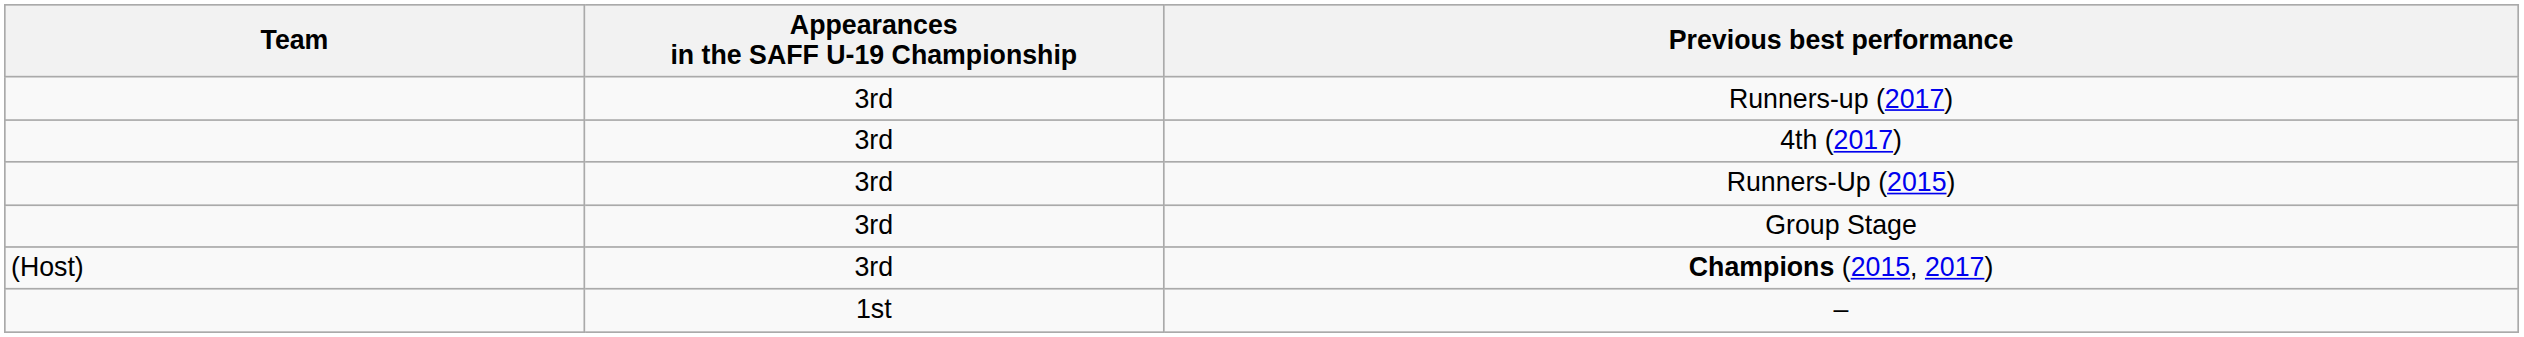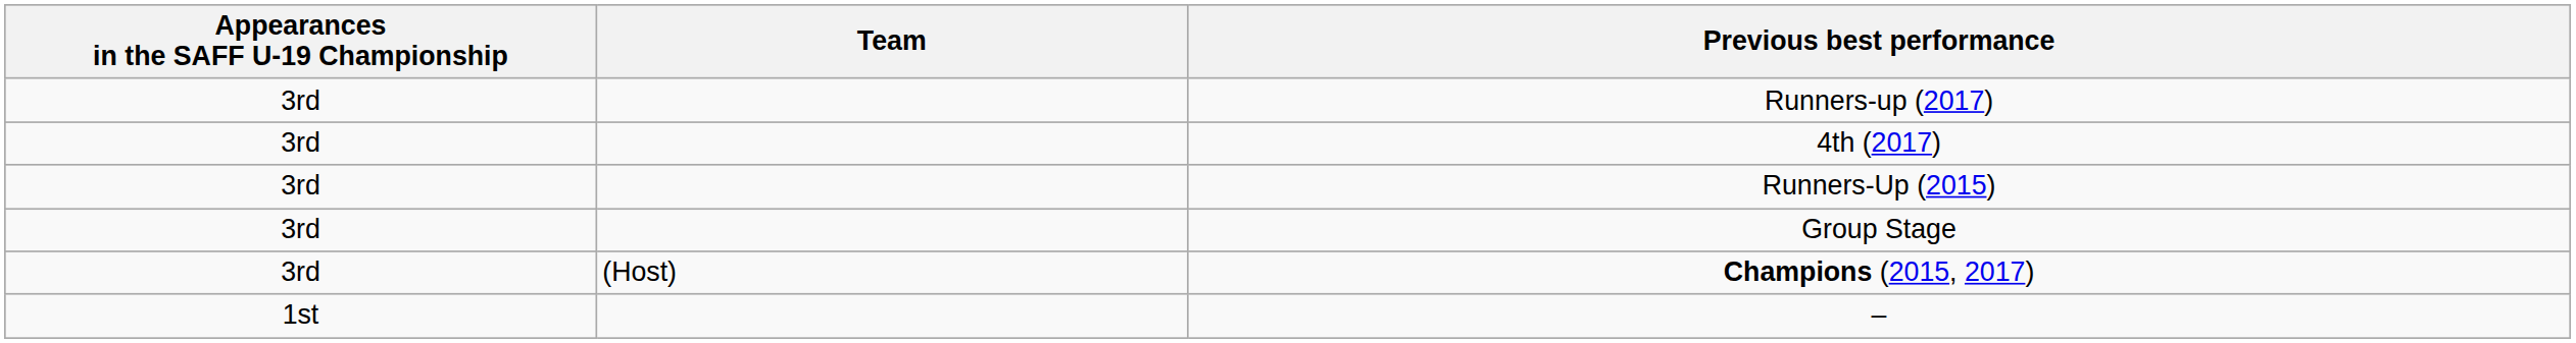columns swapped: Team <-> Appearances in the SAFF U-19 Championship
